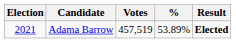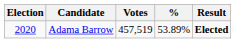Adama Barrow | Election: 2021 -> 2020
